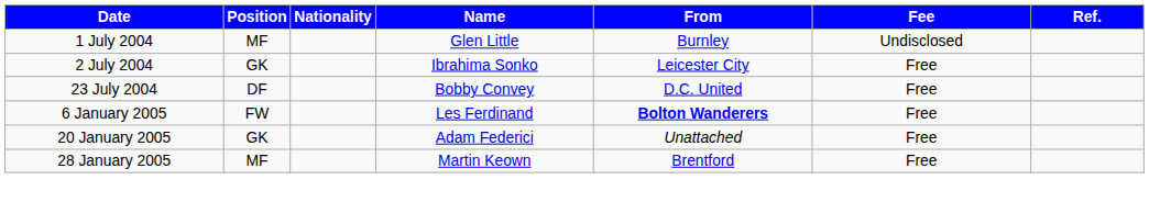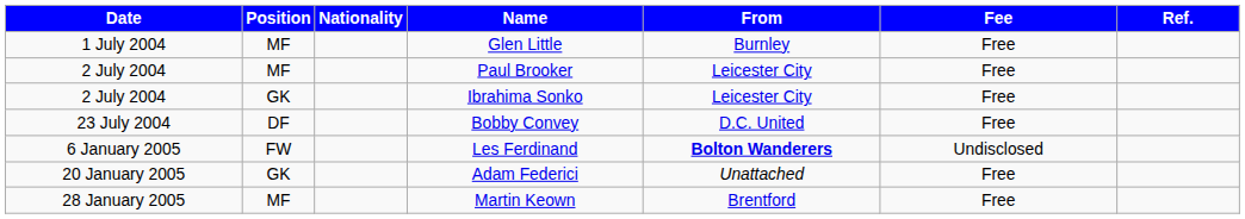Glen Little | Fee: Undisclosed -> Free
+ row: 2 July 2004 | MF | Paul Brooker | Leicester City | Free
Les Ferdinand | Fee: Free -> Undisclosed
